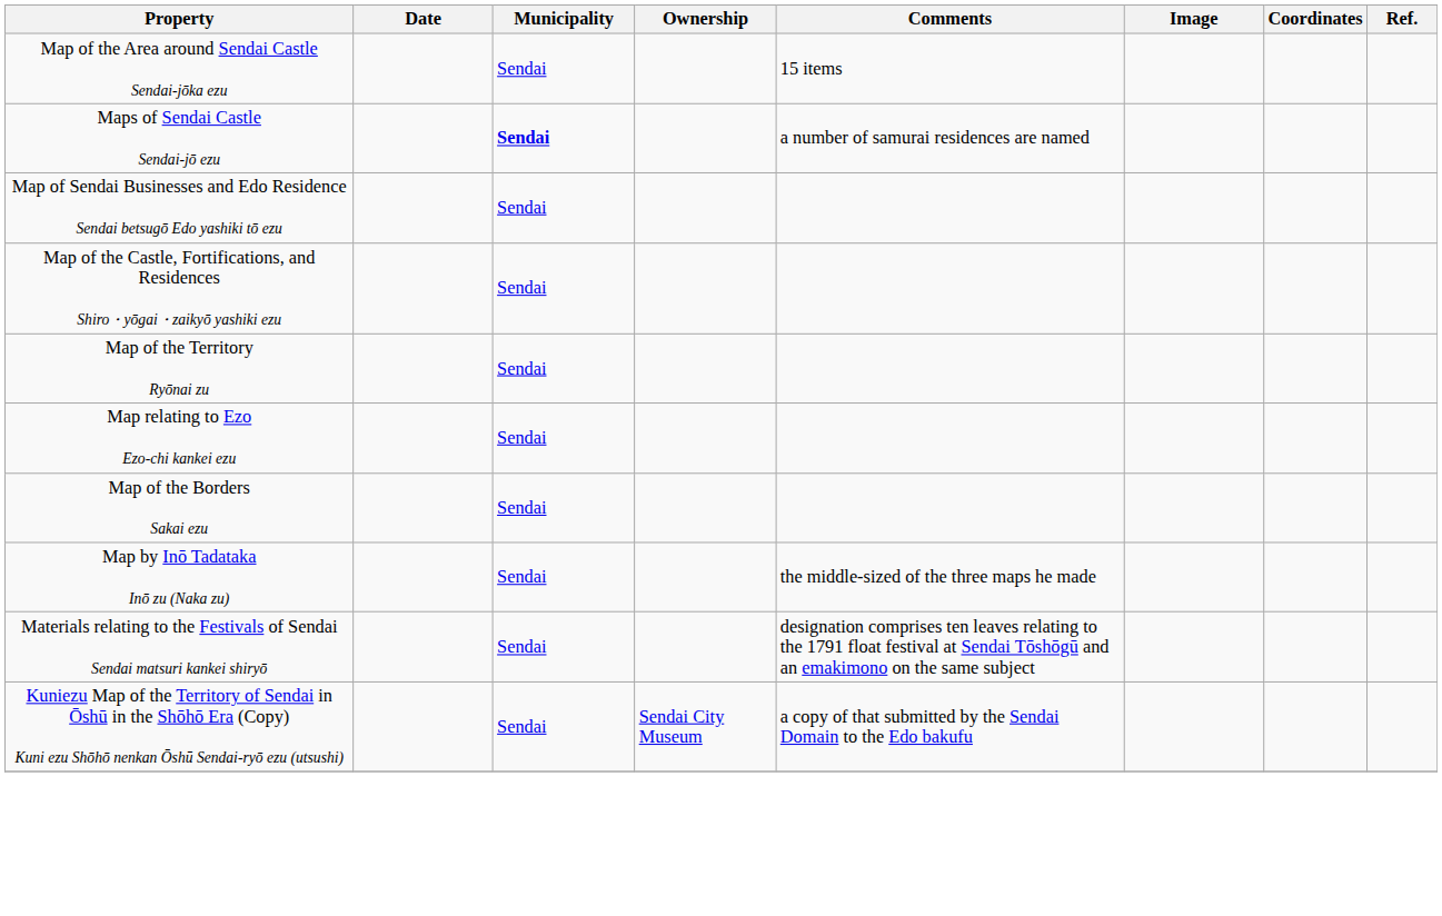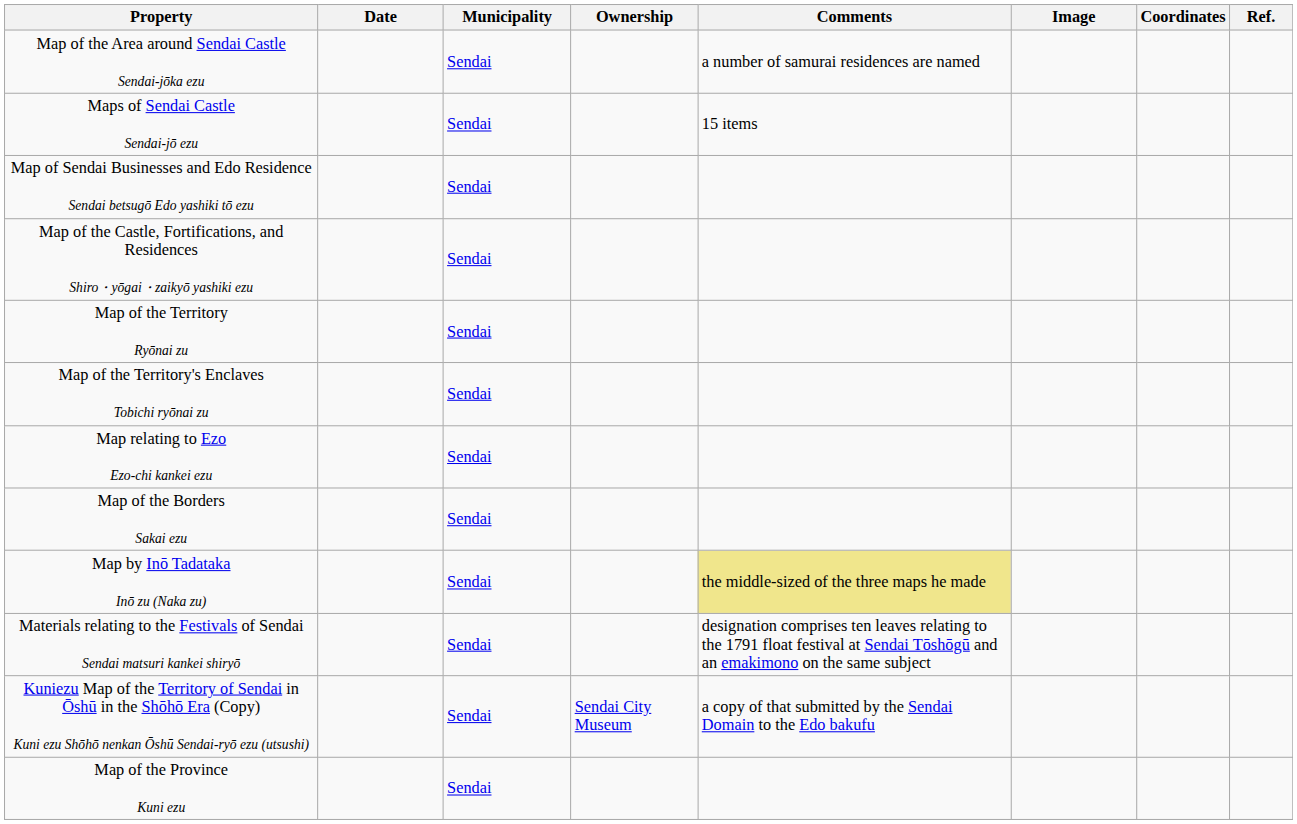Map of the Area around Sendai Castle Sendai-jōka ezu | Comments: 15 items -> a number of samurai residences are named
Maps of Sendai Castle Sendai-jō ezu | Municipality: bold -> normal
Maps of Sendai Castle Sendai-jō ezu | Comments: a number of samurai residences are named -> 15 items
+ row: Map of the Territory's Enclaves Tobichi ryōnai zu | Sendai
Map by Inō Tadataka Inō zu (Naka zu) | Comments: no background -> khaki background
+ row: Map of the Province Kuni ezu | Sendai
